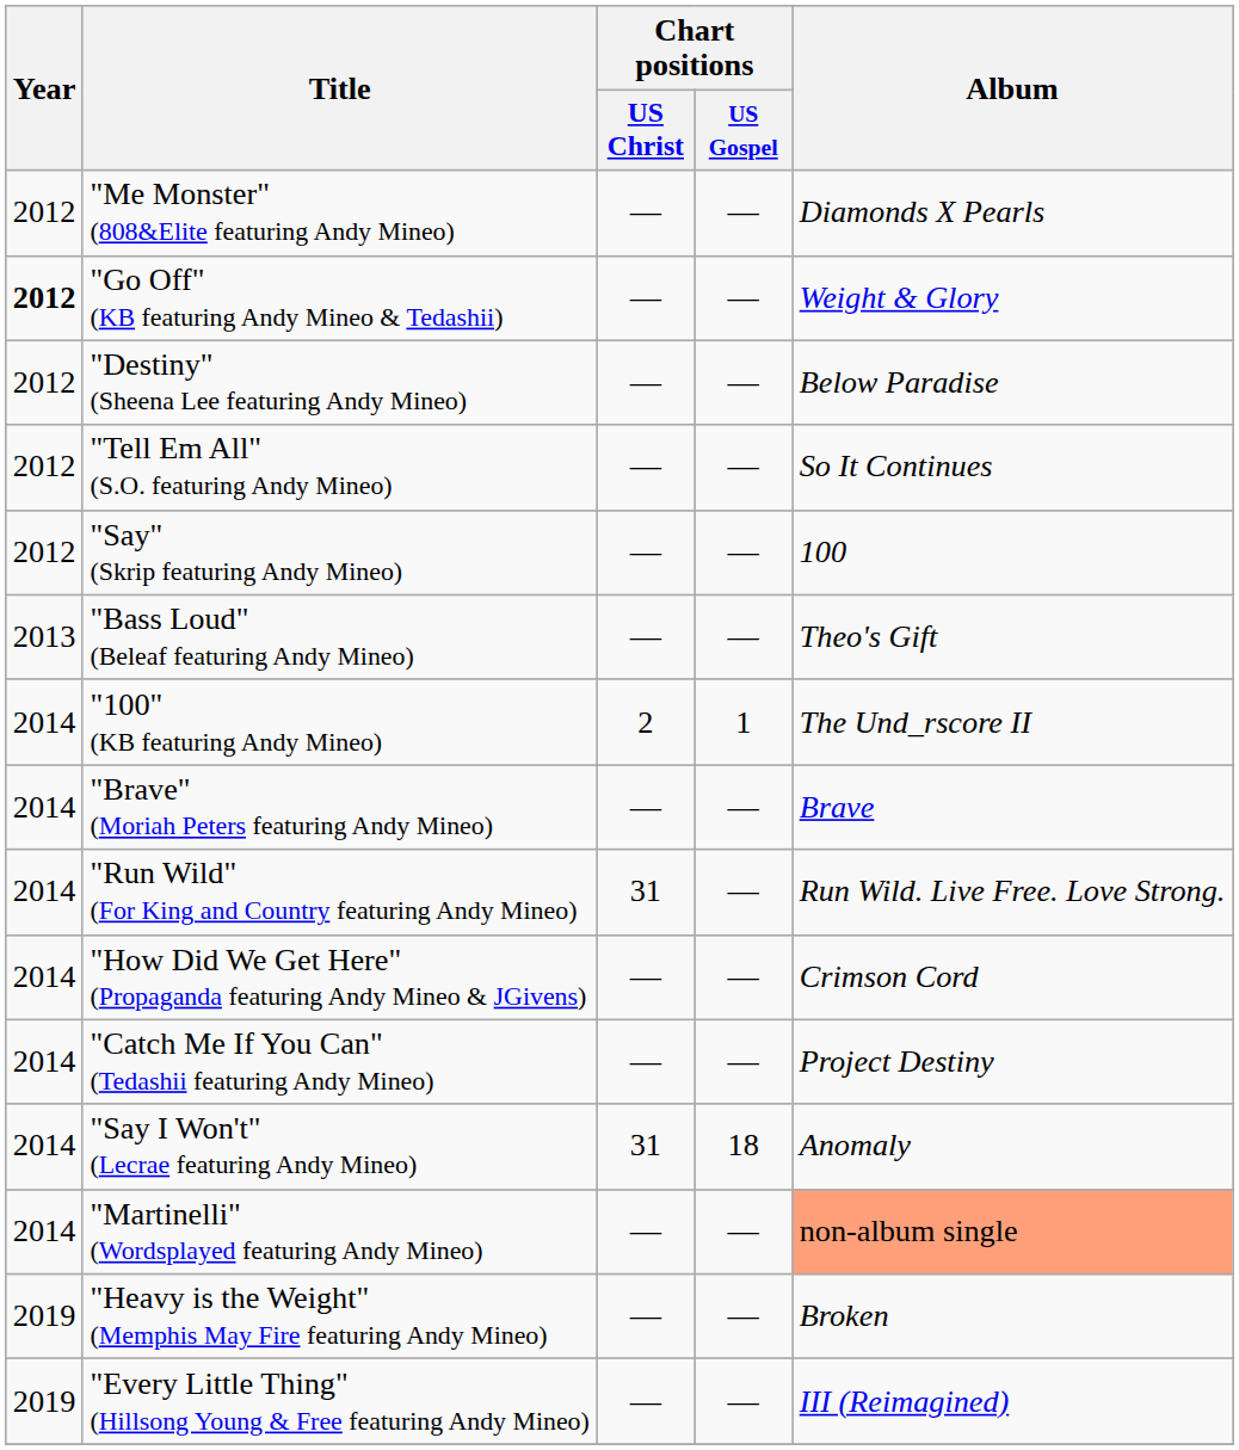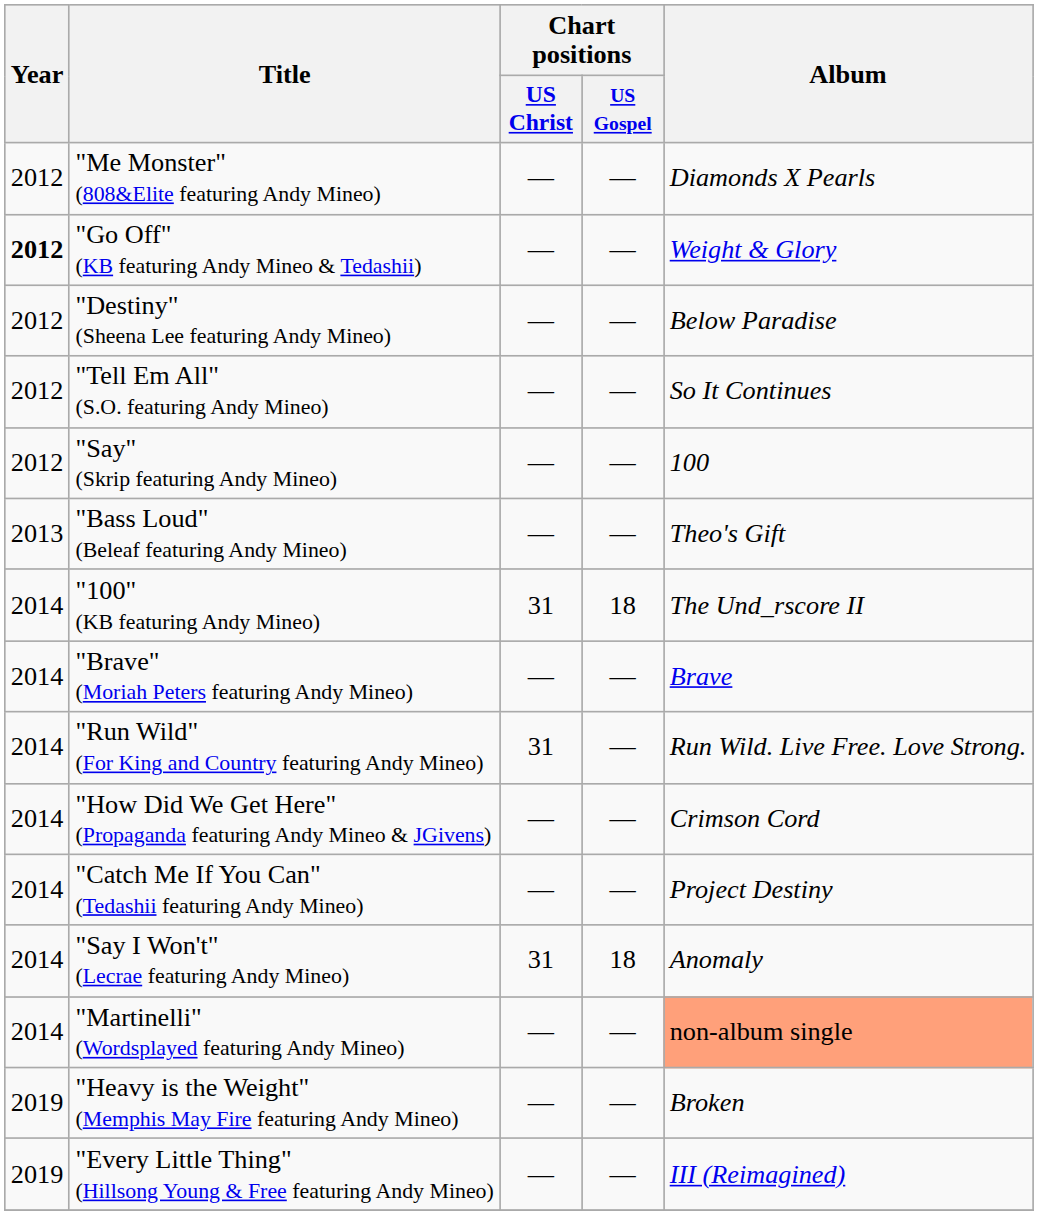"100" (KB featuring Andy Mineo) | Chart positions / US Christ: 2 -> 31
"100" (KB featuring Andy Mineo) | Chart positions / US Gospel: 1 -> 18
